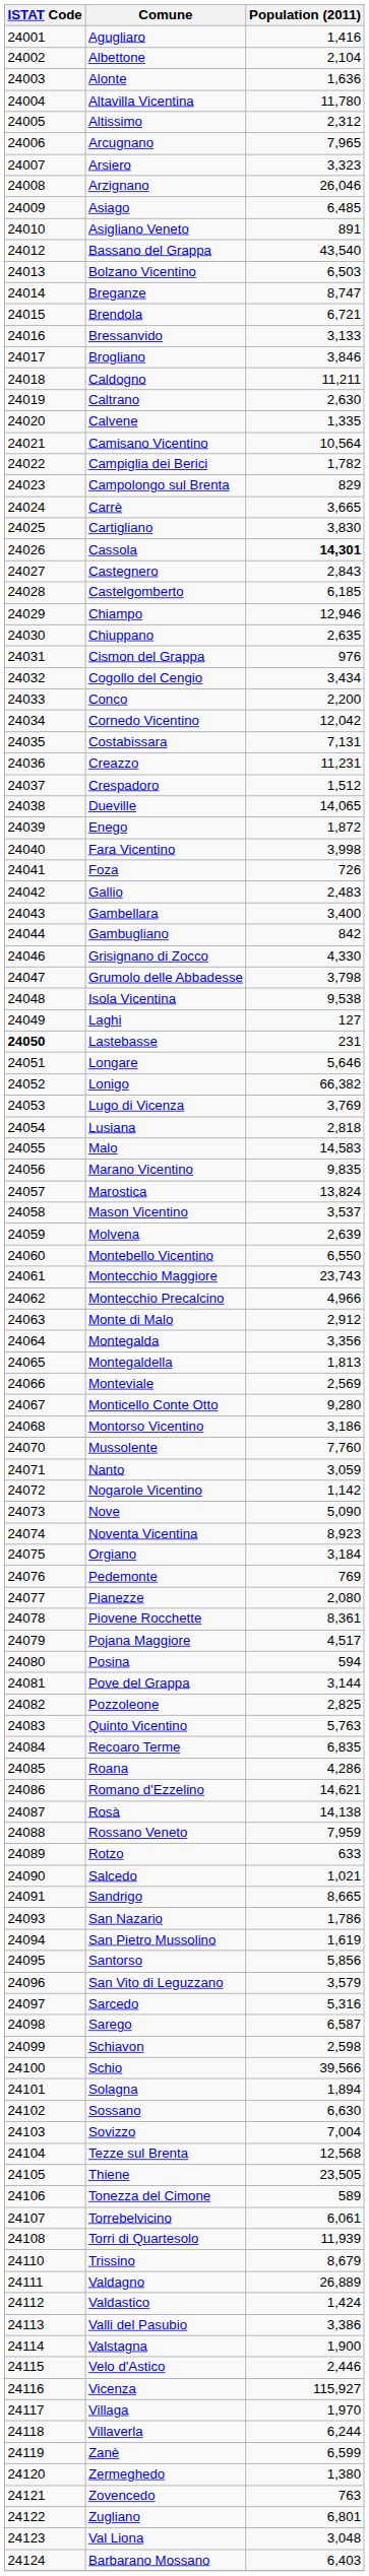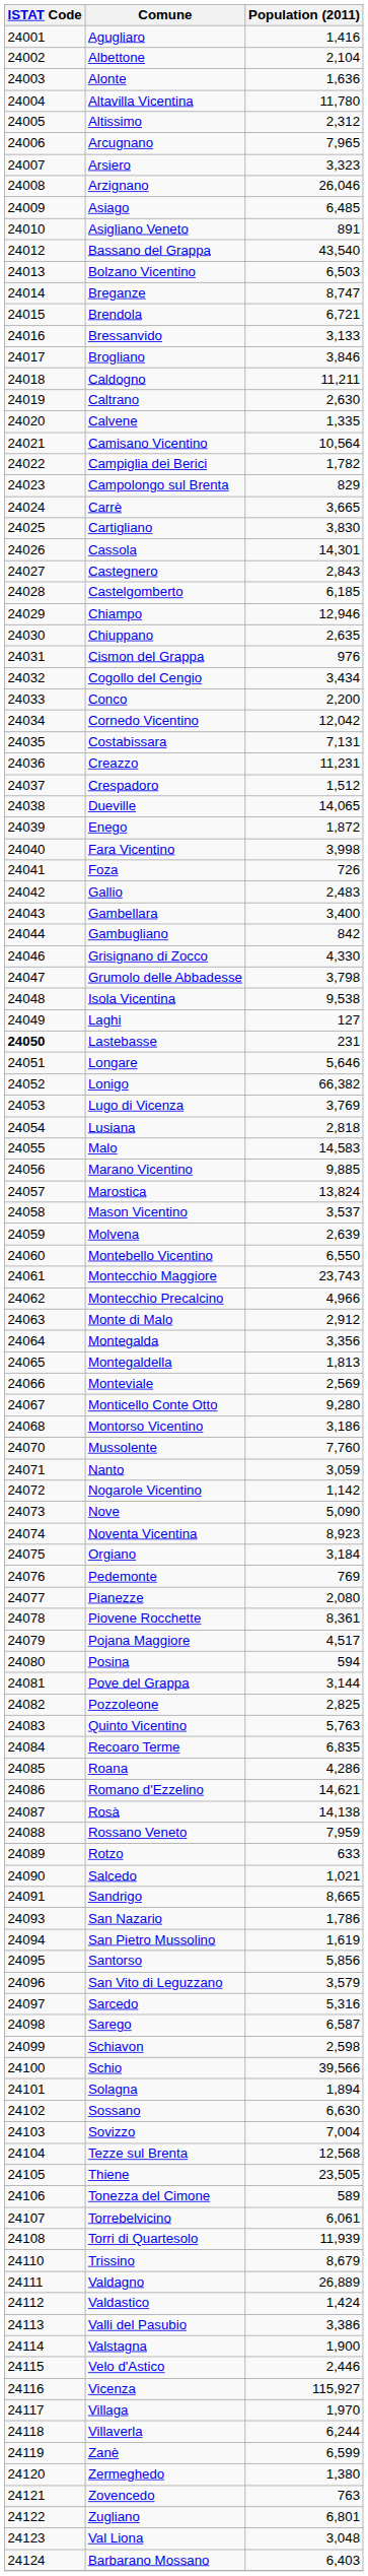Cassola | Population (2011): bold -> normal
Marano Vicentino | Population (2011): 9,835 -> 9,885
